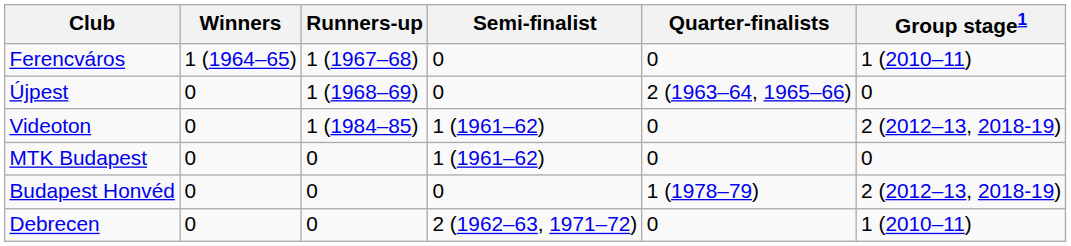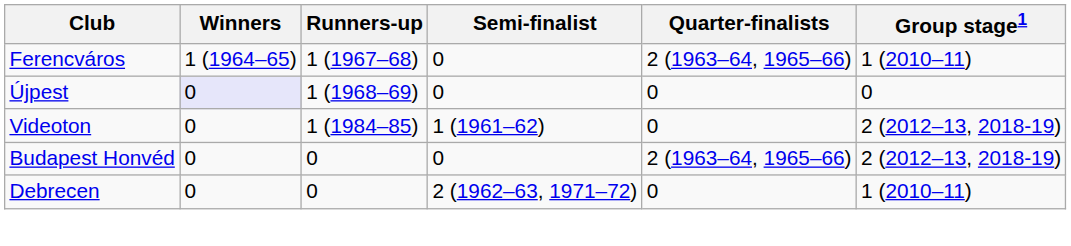Ferencváros | Quarter-finalists: 0 -> 2 (1963–64, 1965–66)
Újpest | Winners: no background -> lavender background
Újpest | Quarter-finalists: 2 (1963–64, 1965–66) -> 0
- row: MTK Budapest | 0 | 0 | 1 (1961–62) | 0 | 0
Budapest Honvéd | Quarter-finalists: 1 (1978–79) -> 2 (1963–64, 1965–66)
